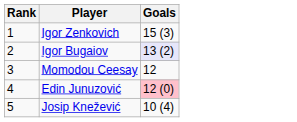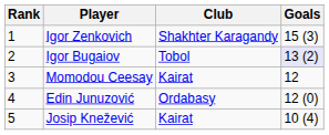+ column: Club | Shakhter Karagandy | Tobol | Kairat | Ordabasy | Kairat
Edin Junuzović | Goals: pink background -> no background
